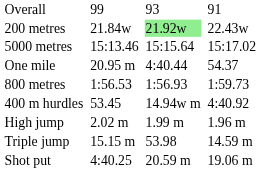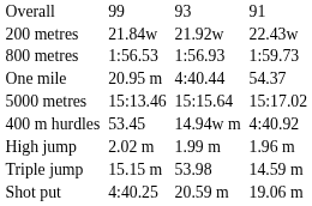200 metres | column 5: lightgreen background -> no background
rows swapped: 800 metres <-> 5000 metres
